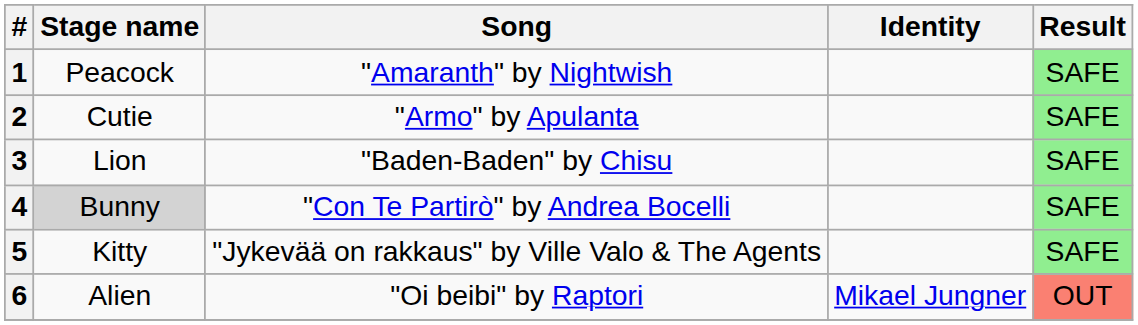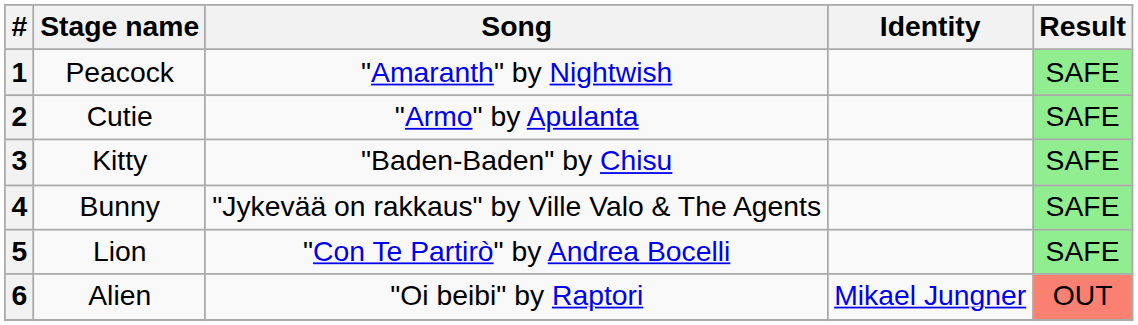3 | Stage name: Lion -> Kitty
4 | Stage name: lightgrey background -> no background
4 | Song: "Con Te Partirò" by Andrea Bocelli -> "Jykevää on rakkaus" by Ville Valo & The Agents
5 | Stage name: Kitty -> Lion
5 | Song: "Jykevää on rakkaus" by Ville Valo & The Agents -> "Con Te Partirò" by Andrea Bocelli
